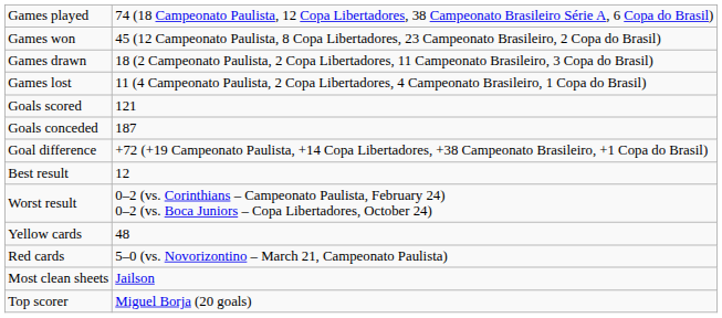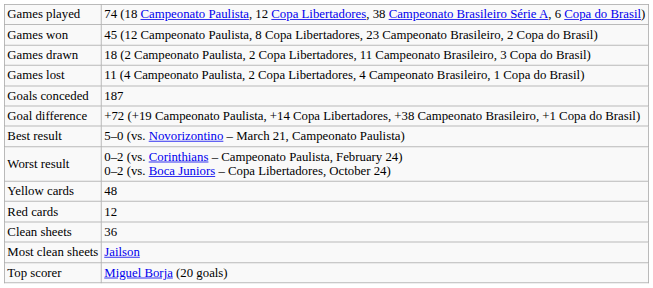- row: Goals scored | 121
Best result | column 2: 12 -> 5–0 (vs. Novorizontino – March 21, Campeonato Paulista)
Red cards | column 2: 5–0 (vs. Novorizontino – March 21, Campeonato Paulista) -> 12
+ row: Clean sheets | 36
